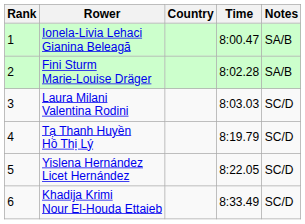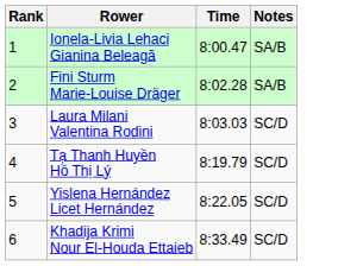- column: Country
